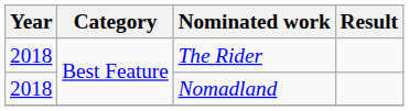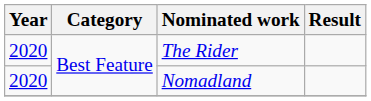The Rider | Year: 2018 -> 2020
Nomadland | Year: 2018 -> 2020
